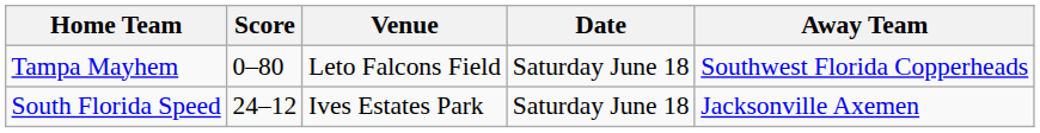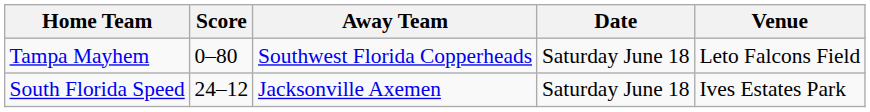columns swapped: Away Team <-> Venue
